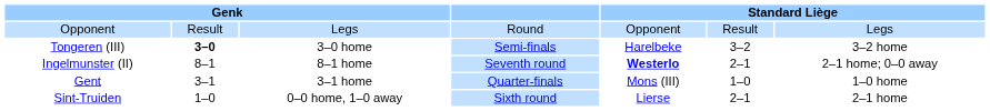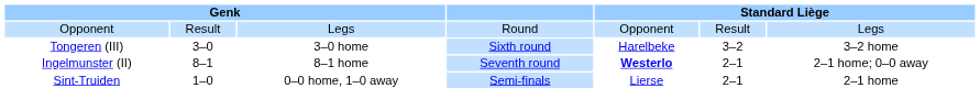Tongeren (III) | column 2: bold -> normal
Tongeren (III) | column 4: Semi-finals -> Sixth round
- row: Gent | 3–1 | 3–1 home | Quarter-finals | Mons (III) | 1–0 | 1–0 home
Sint-Truiden | column 4: Sixth round -> Semi-finals
